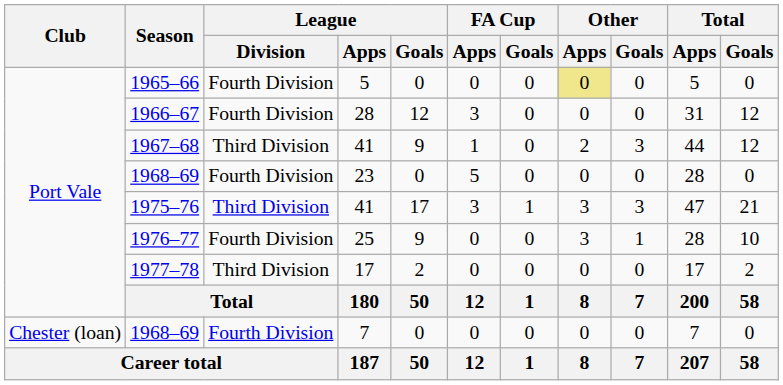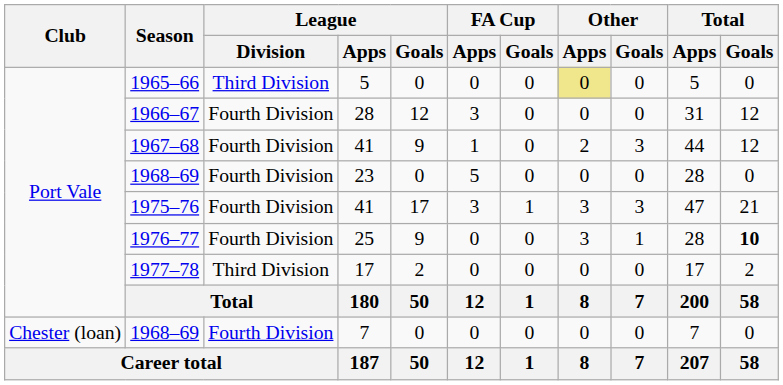1965–66 | League / Division: Fourth Division -> Third Division
1967–68 | League / Division: Third Division -> Fourth Division
1975–76 | League / Division: Third Division -> Fourth Division
1976–77 | Total / Goals: normal -> bold
